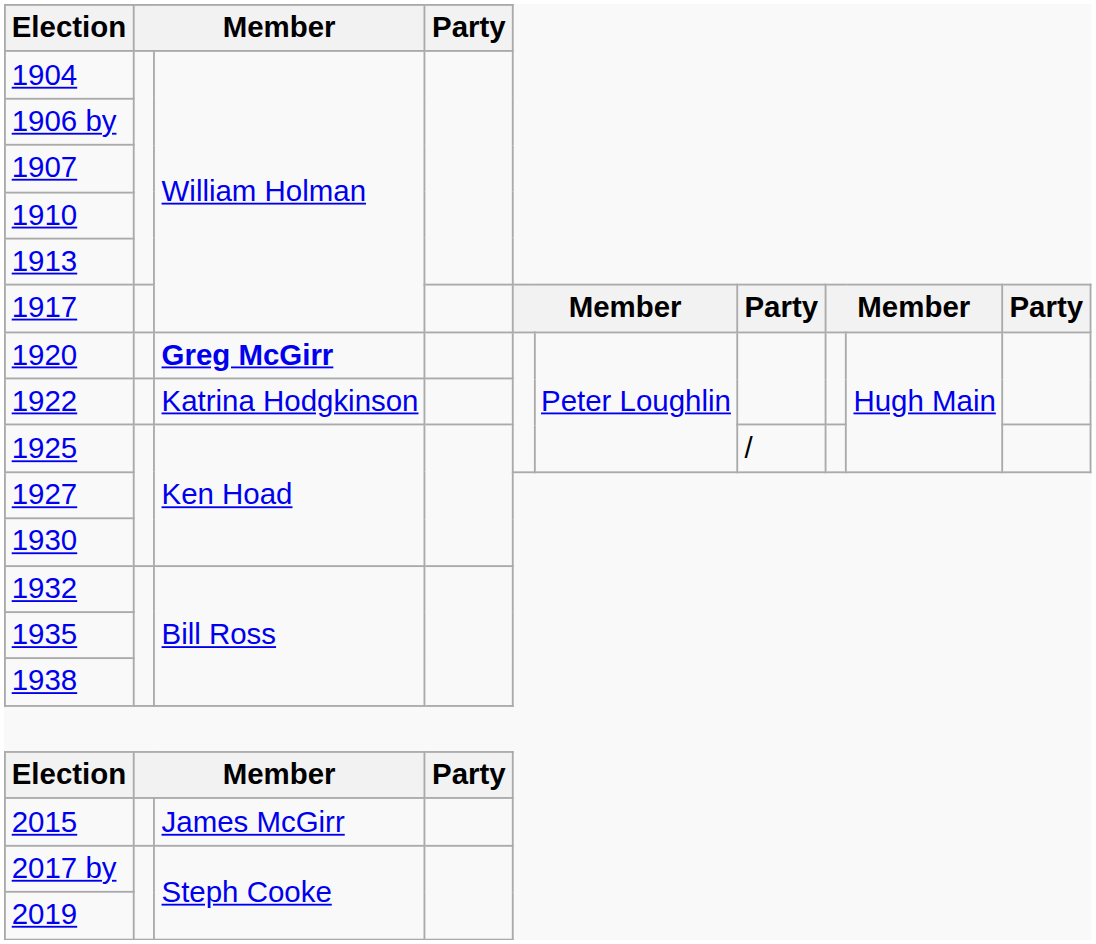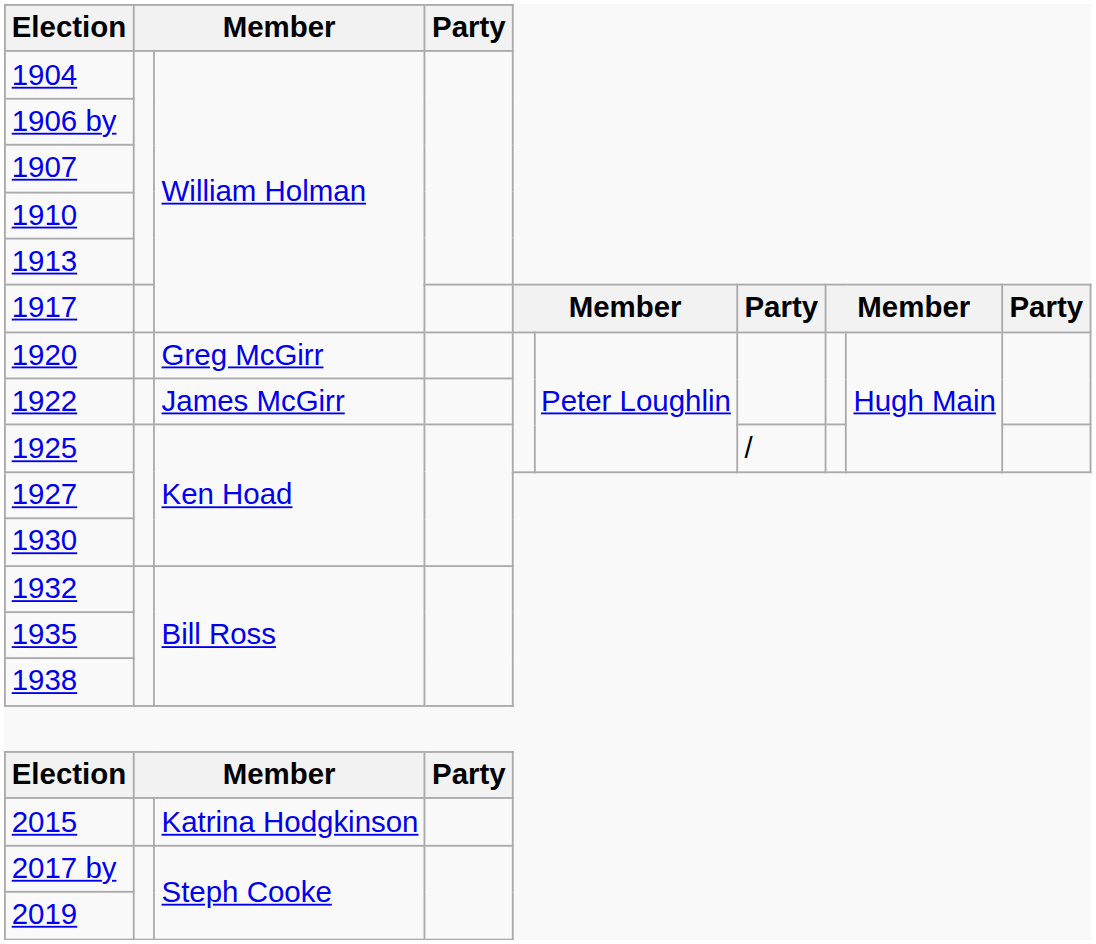1920 | column 3: bold -> normal
1922 | column 3: Katrina Hodgkinson -> James McGirr
2015 | column 3: James McGirr -> Katrina Hodgkinson
